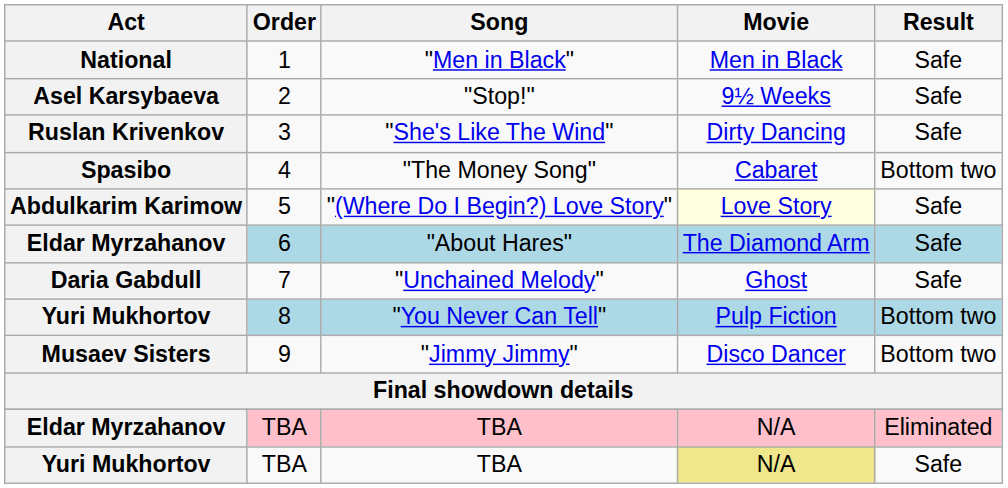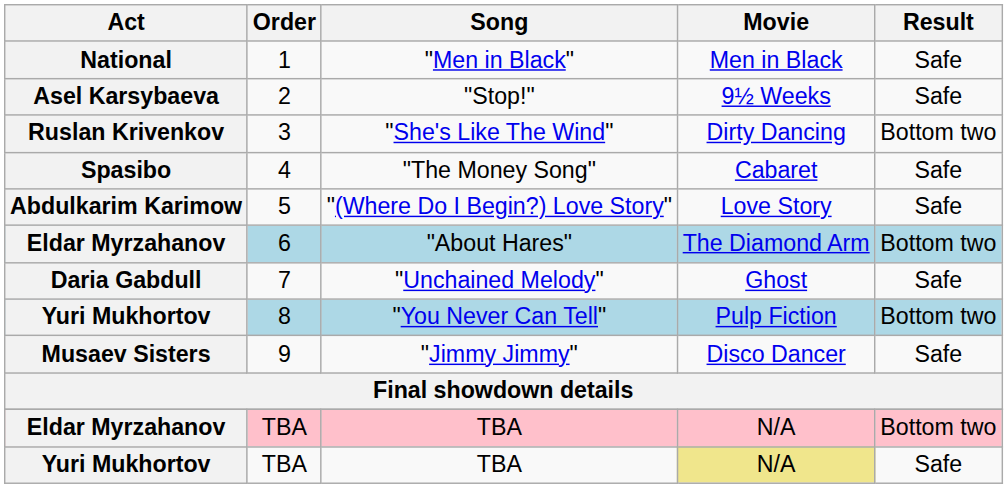"She's Like The Wind" | Result: Safe -> Bottom two
"The Money Song" | Result: Bottom two -> Safe
"(Where Do I Begin?) Love Story" | Movie: lightyellow background -> no background
"About Hares" | Result: Safe -> Bottom two
"Jimmy Jimmy" | Result: Bottom two -> Safe
Eldar Myrzahanov / TBA | Result: Eliminated -> Bottom two
